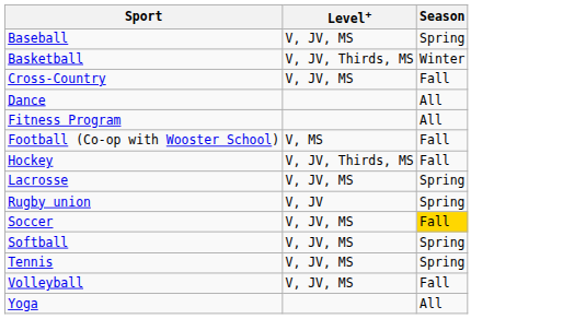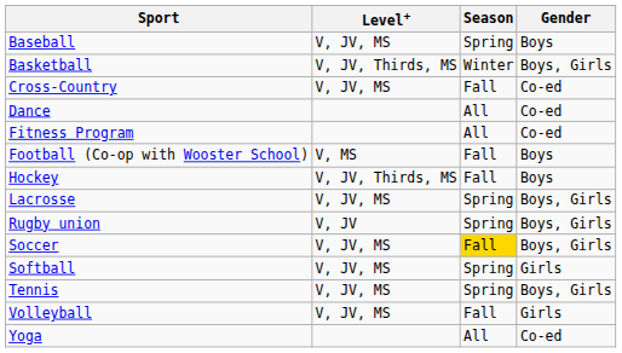+ column: Gender | Boys | Boys, Girls | Co-ed | Co-ed | Co-ed | Boys | Boys | Boys, Girls | Boys, Girls | Boys, Girls | Girls | Boys, Girls | Girls | Co-ed
